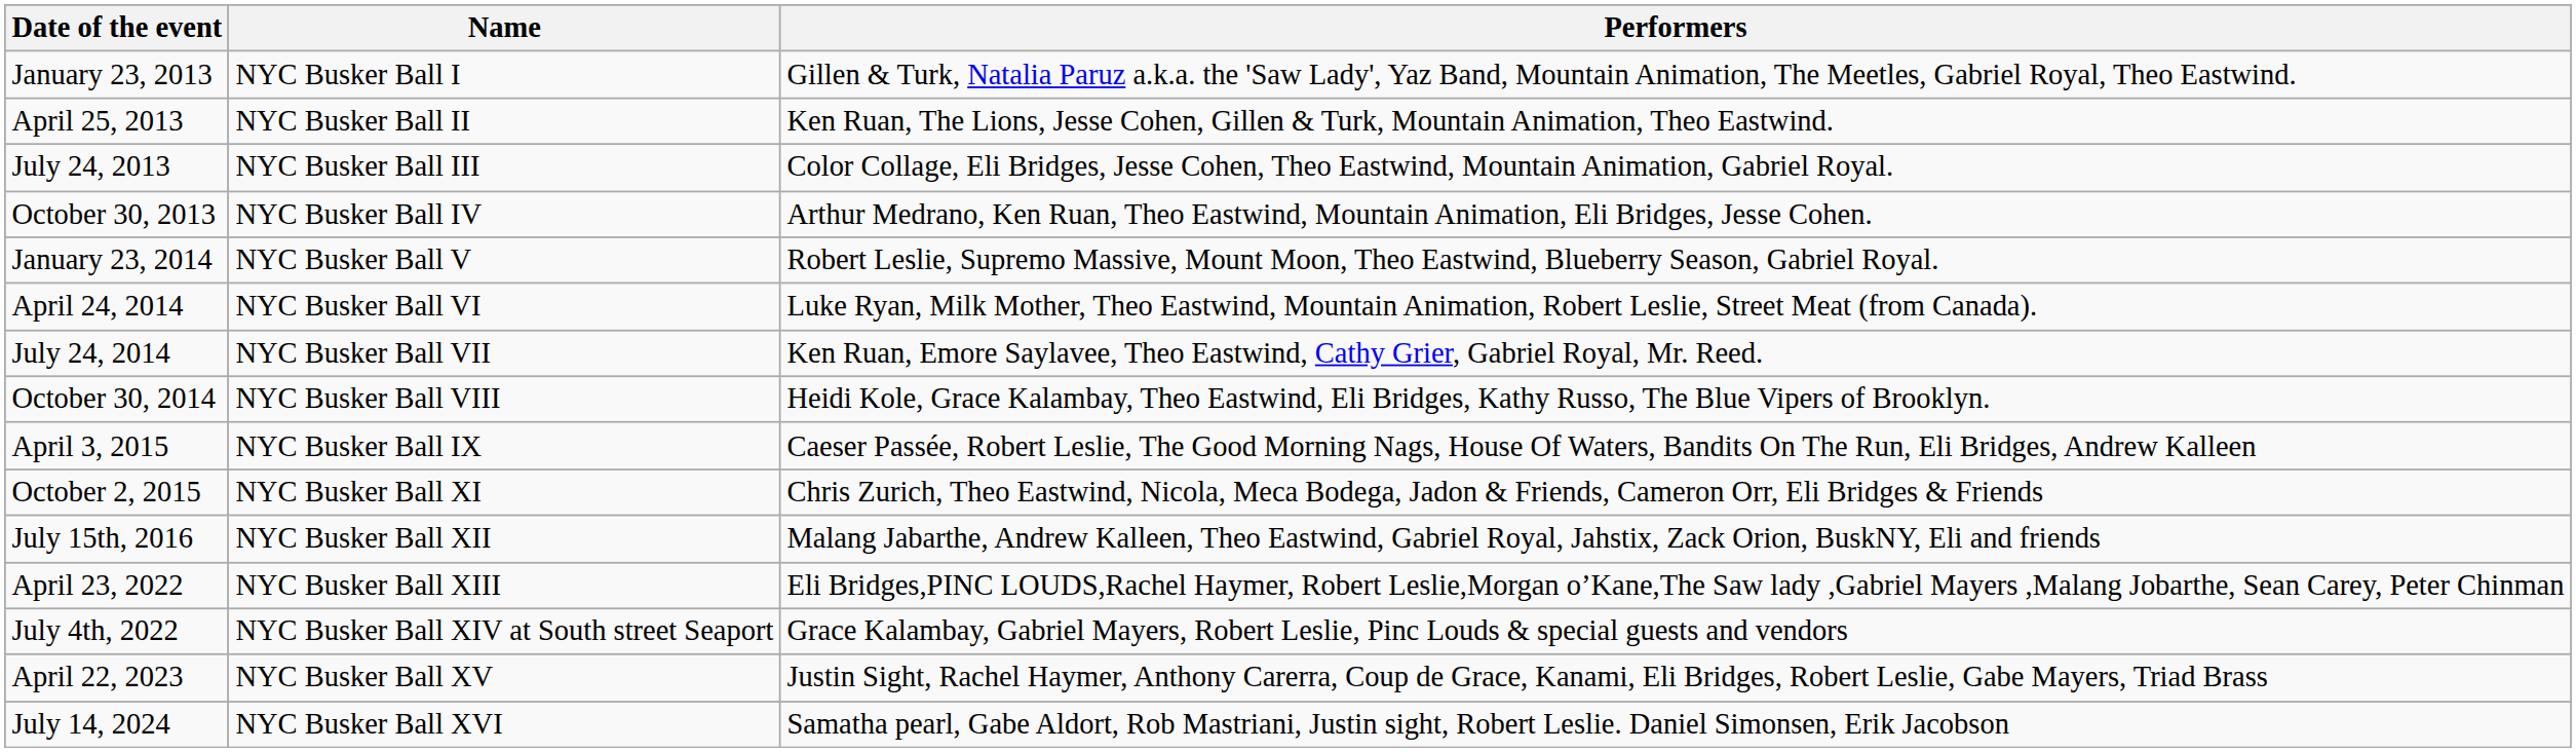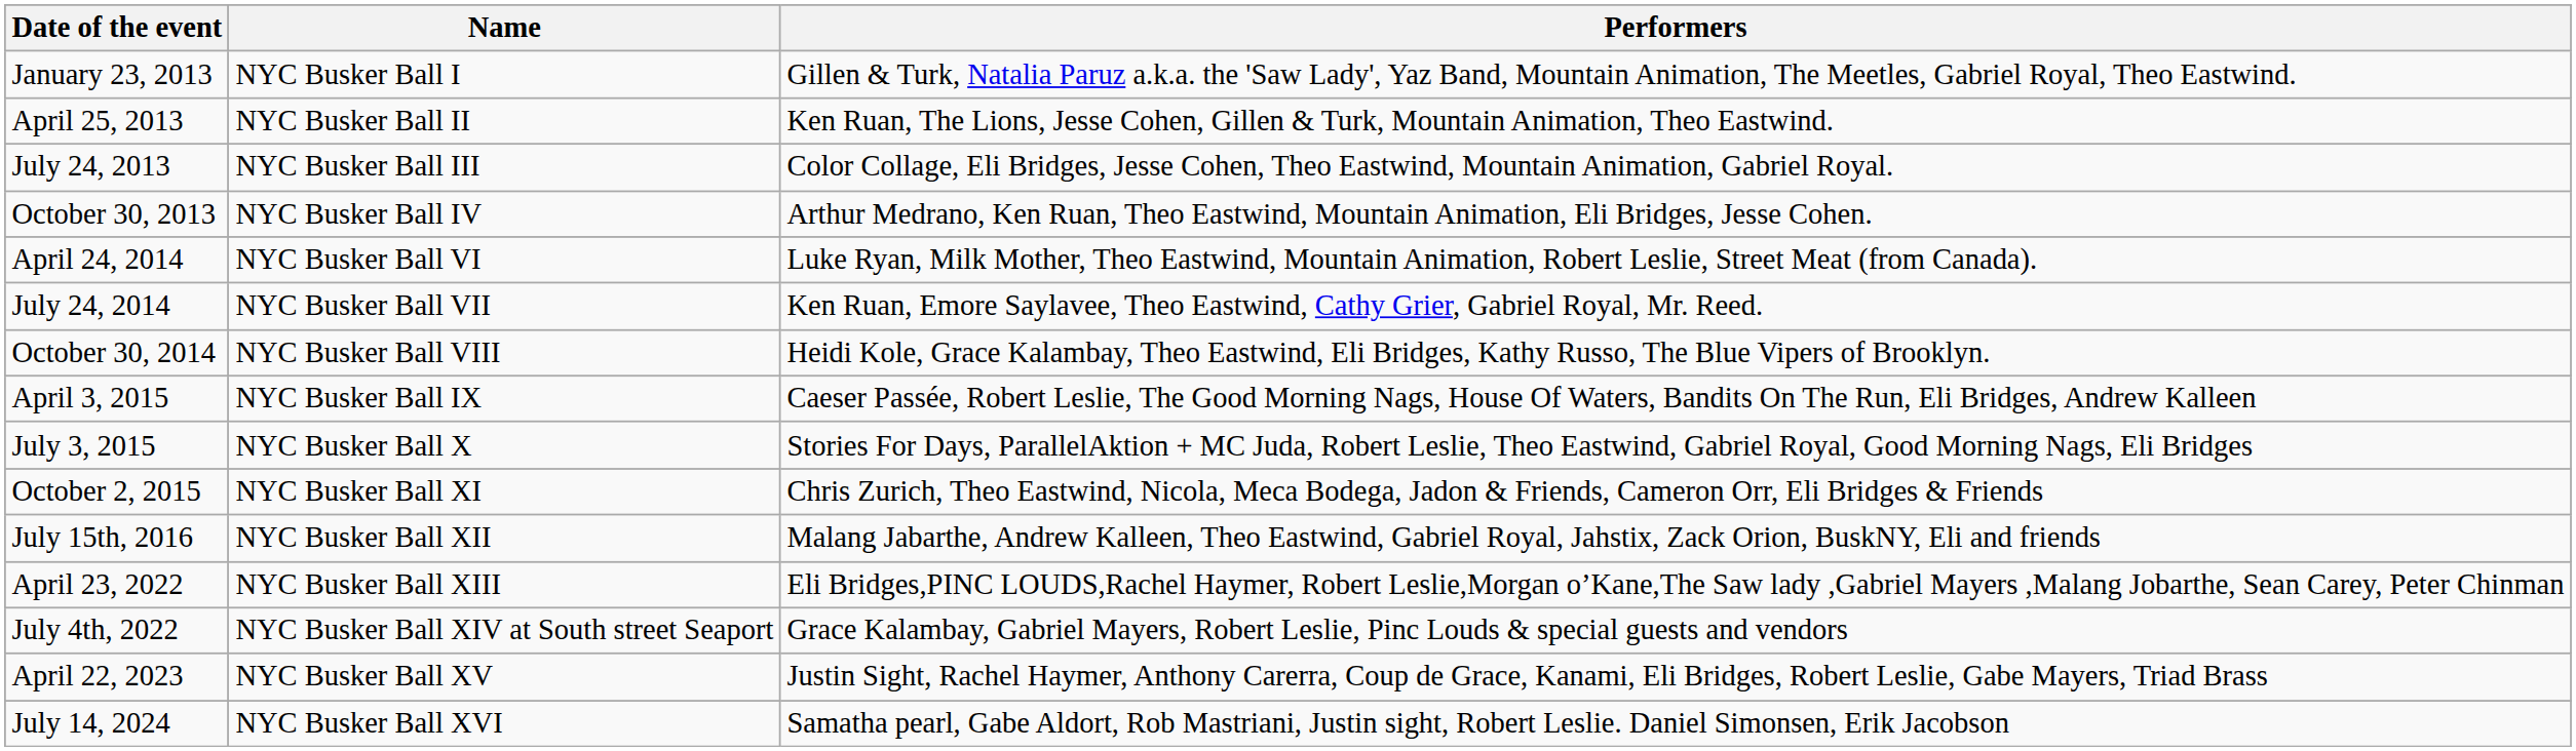- row: January 23, 2014 | NYC Busker Ball V | Robert Leslie, Supremo Massive, Mount Moon, Theo Eastwind, Blueberry Season, Gabriel Royal.
+ row: July 3, 2015 | NYC Busker Ball X | Stories For Days, ParallelAktion + MC Juda, Robert Leslie, Theo Eastwind, Gabriel Royal, Good Morning Nags, Eli Bridges
